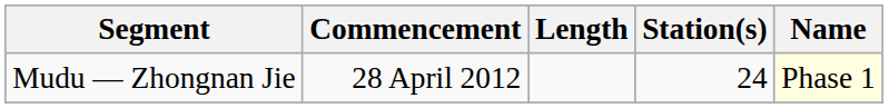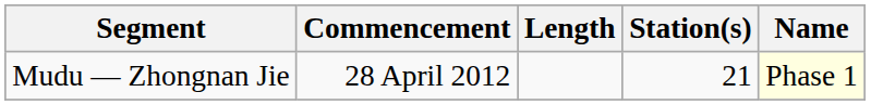Mudu — Zhongnan Jie | Station(s): 24 -> 21
